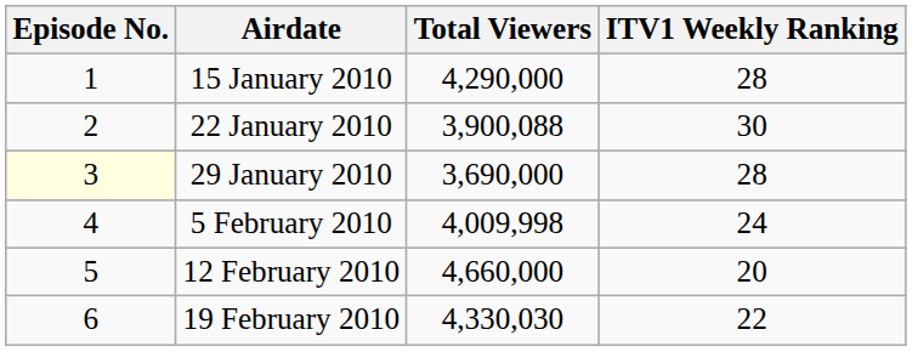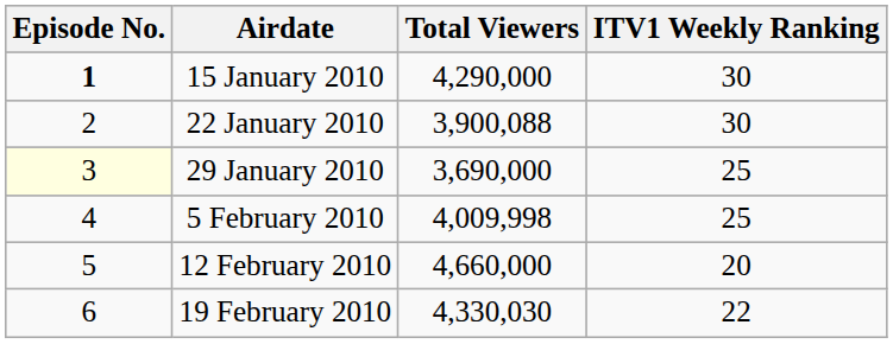15 January 2010 | Episode No.: normal -> bold
15 January 2010 | ITV1 Weekly Ranking: 28 -> 30
29 January 2010 | ITV1 Weekly Ranking: 28 -> 25
5 February 2010 | ITV1 Weekly Ranking: 24 -> 25
